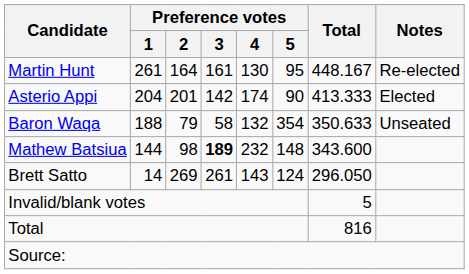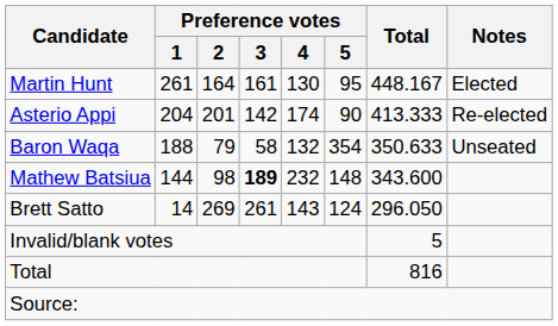Martin Hunt | Notes: Re-elected -> Elected
Asterio Appi | Notes: Elected -> Re-elected
